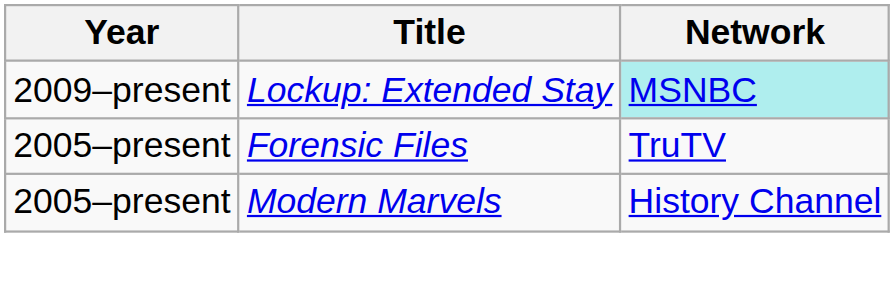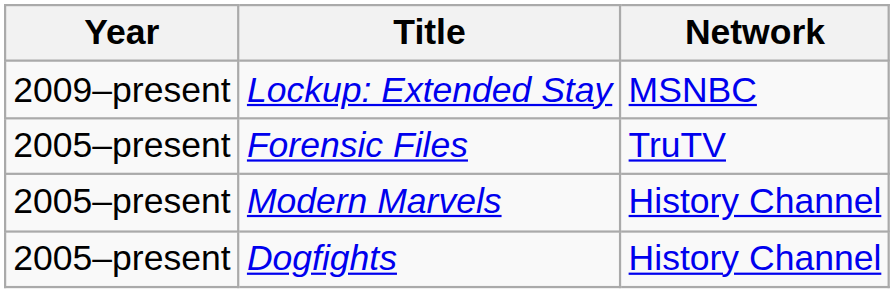Lockup: Extended Stay | Network: paleturquoise background -> no background
+ row: 2005–present | Dogfights | History Channel
